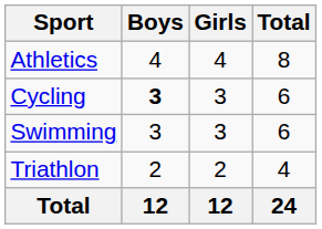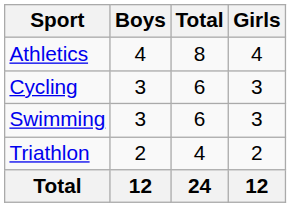columns swapped: Girls <-> Total
Cycling | Boys: bold -> normal
